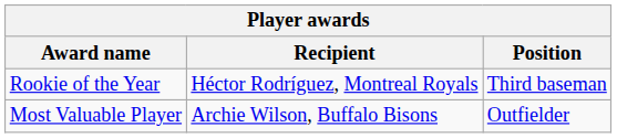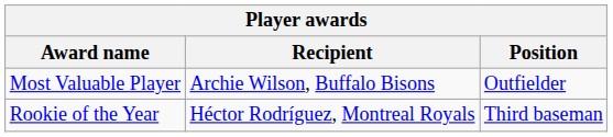rows swapped: Most Valuable Player <-> Rookie of the Year
